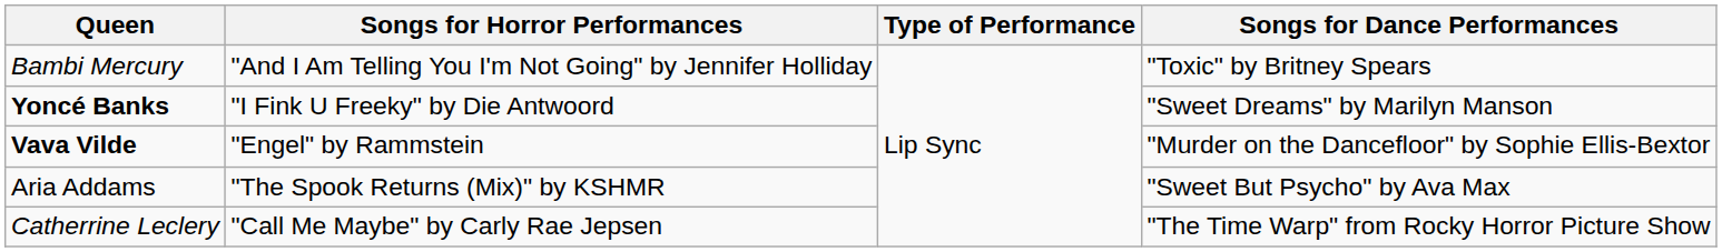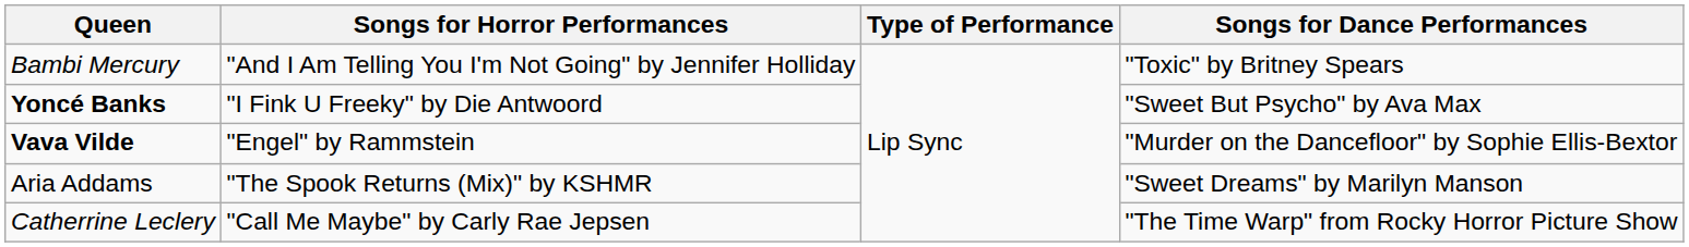Yoncé Banks | Songs for Dance Performances: "Sweet Dreams" by Marilyn Manson -> "Sweet But Psycho" by Ava Max
Aria Addams | Songs for Dance Performances: "Sweet But Psycho" by Ava Max -> "Sweet Dreams" by Marilyn Manson
